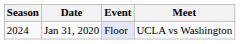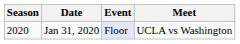Jan 31, 2020 | Season: 2024 -> 2020
